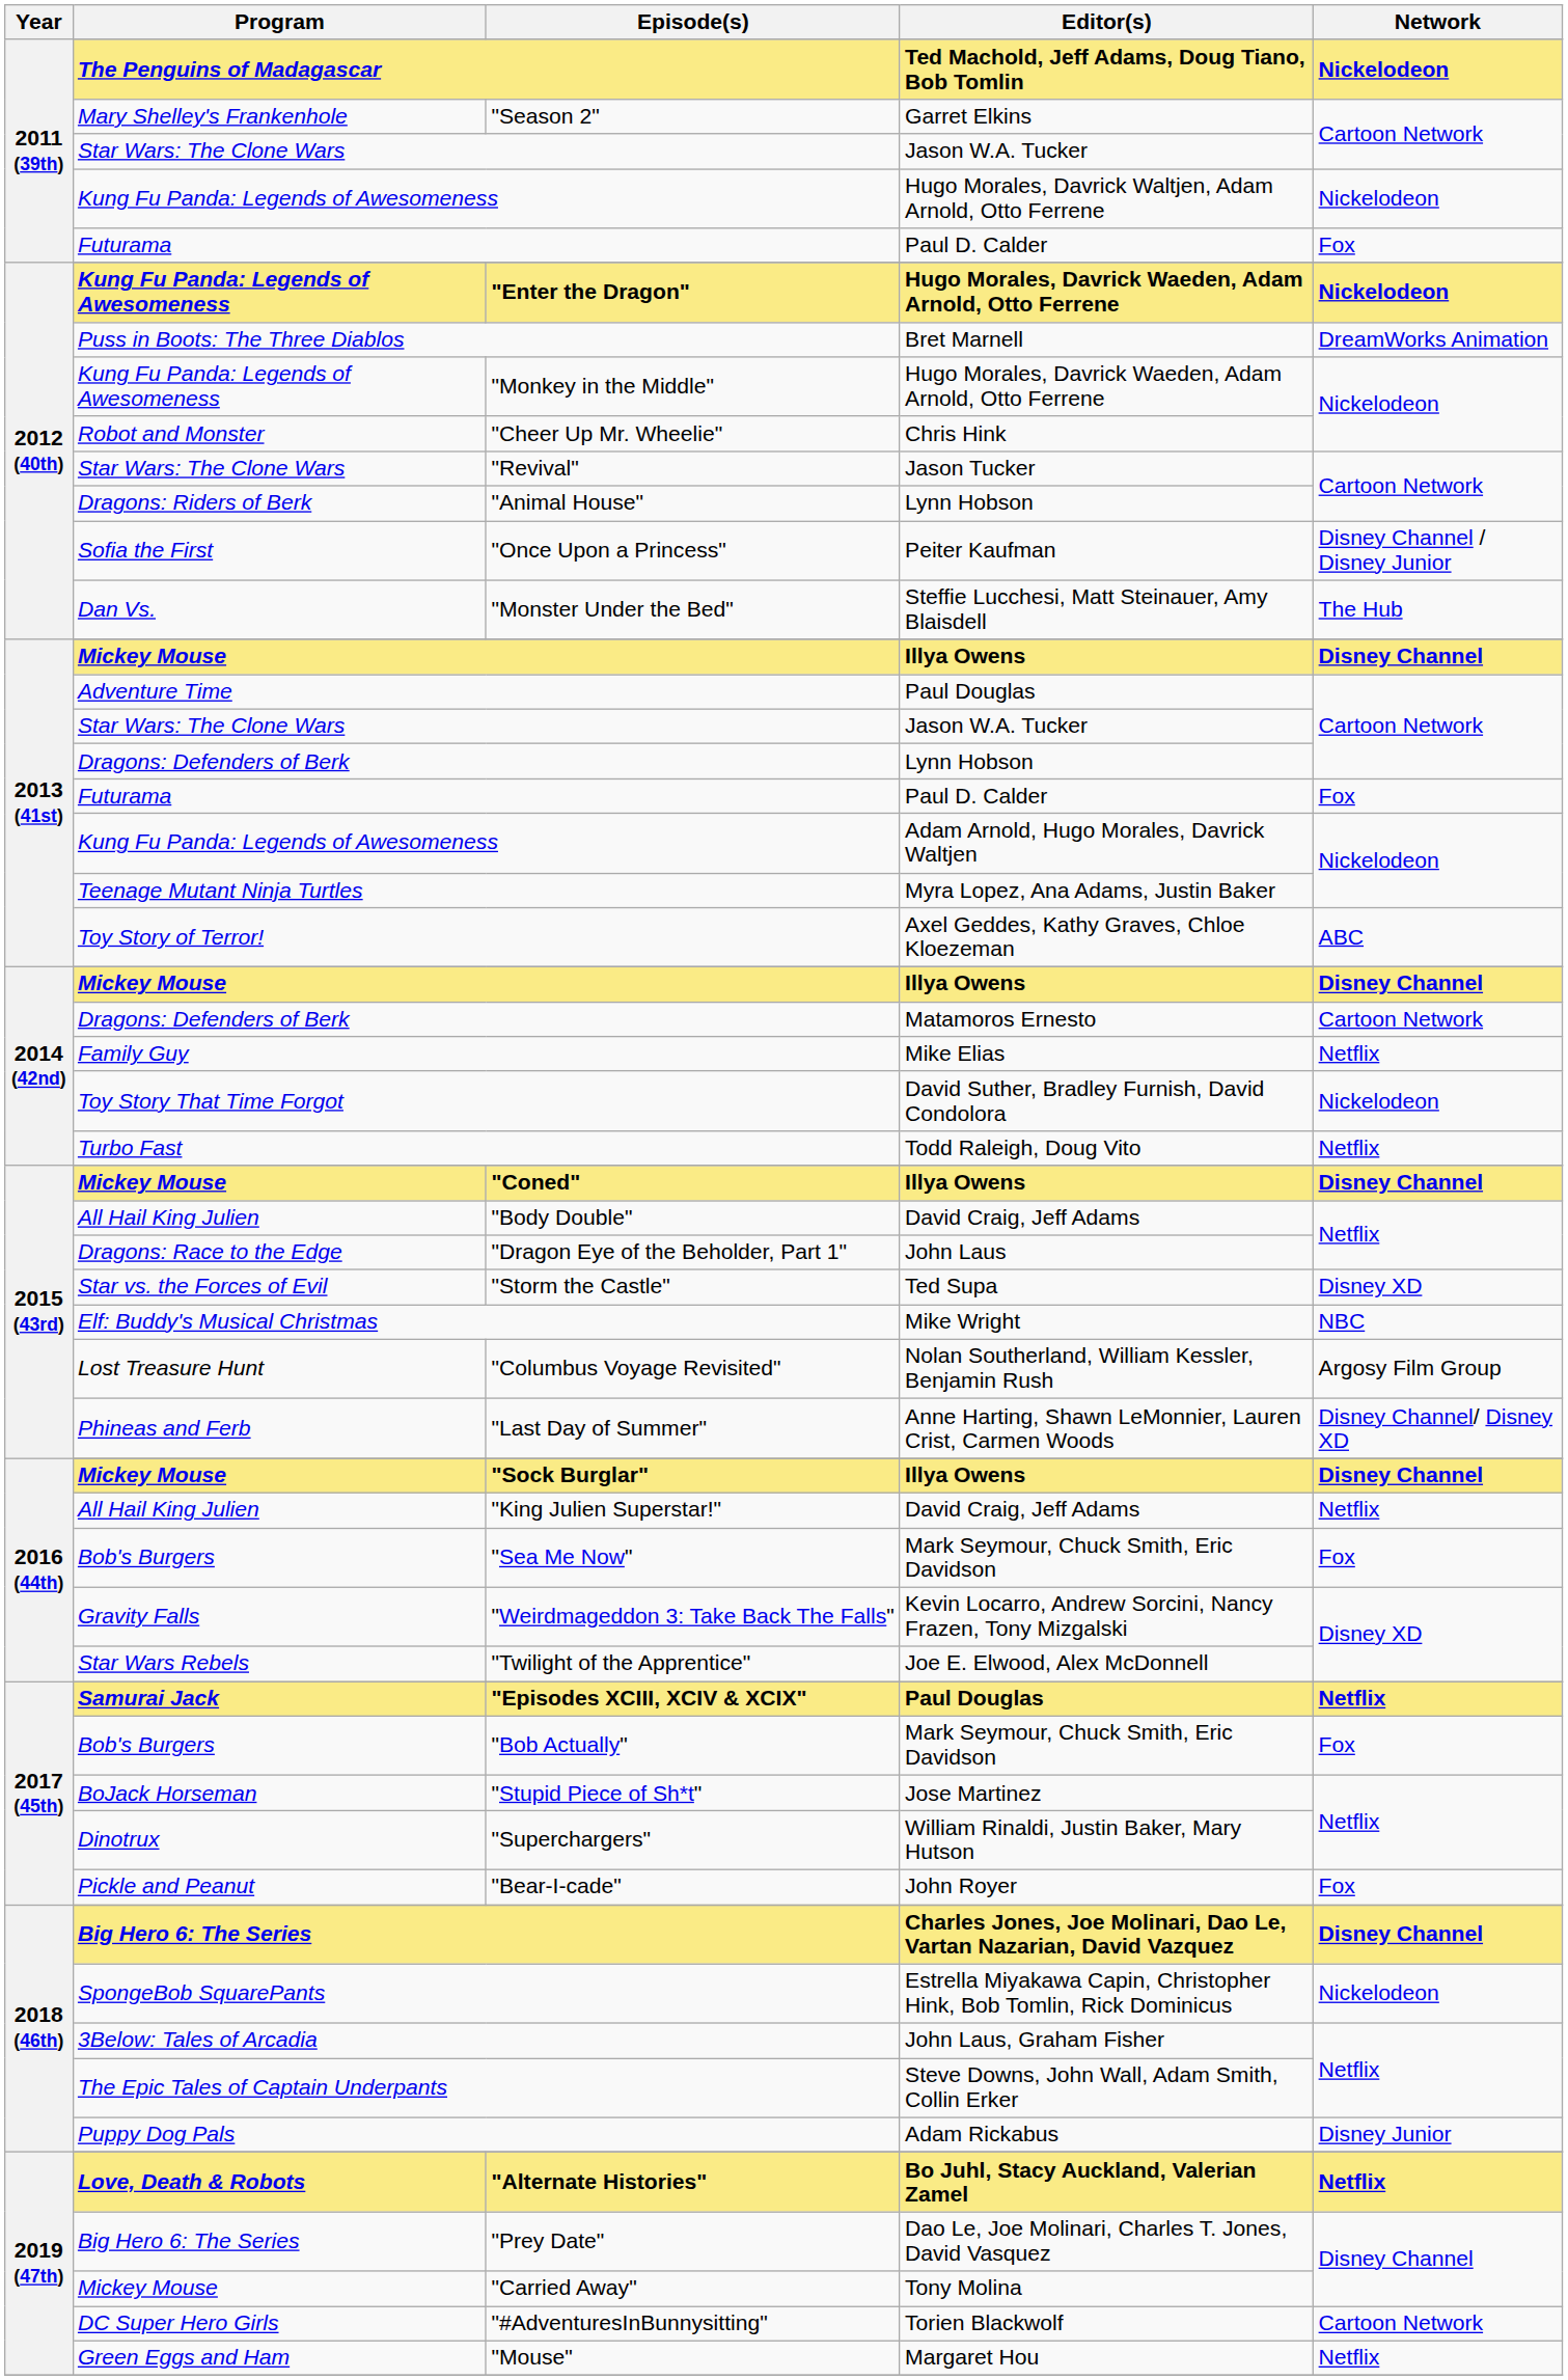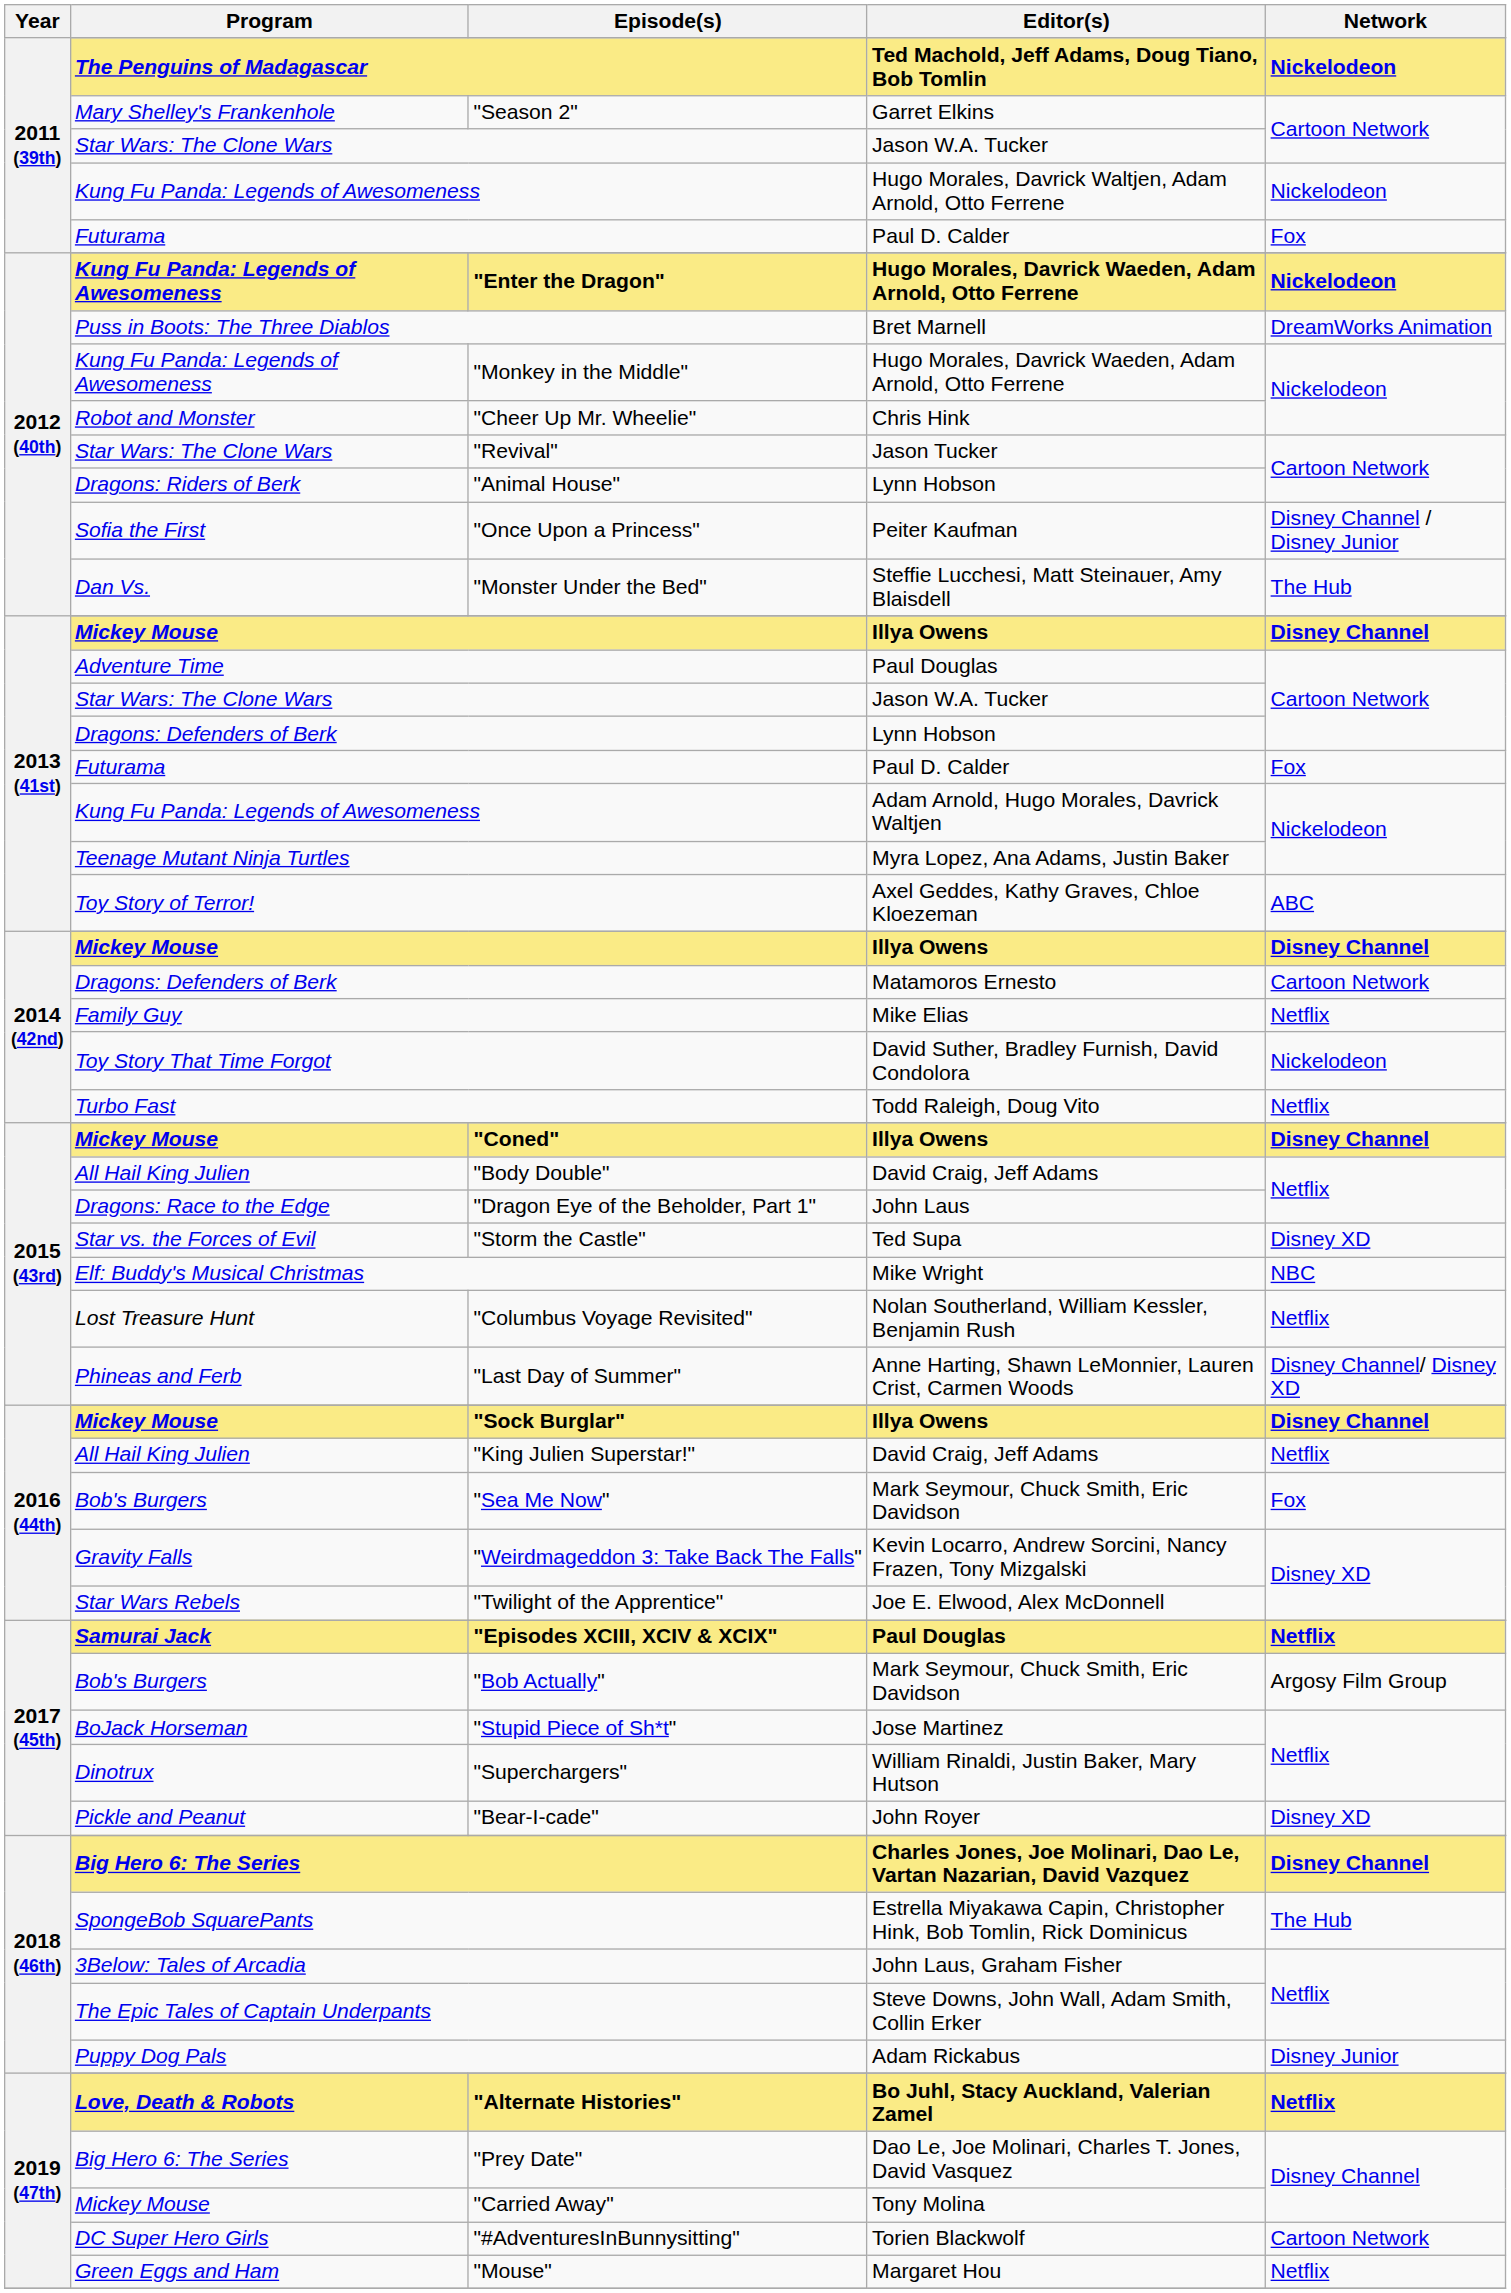"Columbus Voyage Revisited" | Network: Argosy Film Group -> Netflix
"Bob Actually" | Network: Fox -> Argosy Film Group
"Bear-I-cade" | Network: Fox -> Disney XD
SpongeBob SquarePants | Network: Nickelodeon -> The Hub
